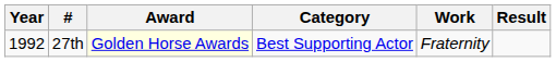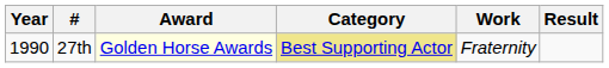27th | Year: 1992 -> 1990
27th | Category: no background -> khaki background
